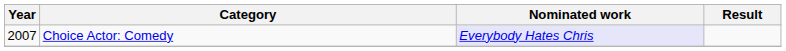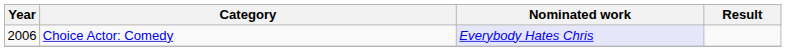Choice Actor: Comedy | Year: 2007 -> 2006
